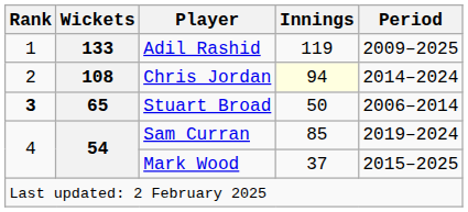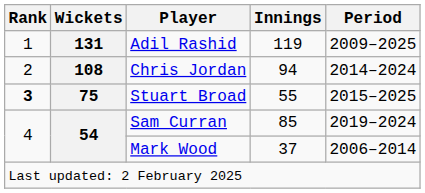Adil Rashid | Wickets: 133 -> 131
Chris Jordan | Innings: lightyellow background -> no background
Stuart Broad | Wickets: 65 -> 75
Stuart Broad | Innings: 50 -> 55
Stuart Broad | Period: 2006–2014 -> 2015–2025
Mark Wood | Period: 2015–2025 -> 2006–2014
